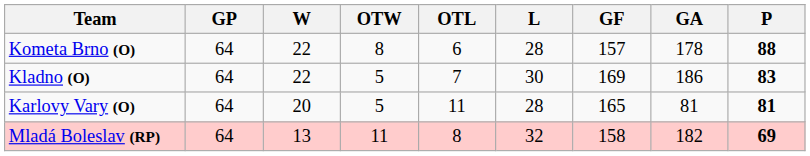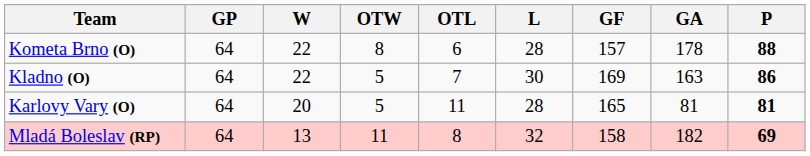Kladno (O) | GA: 186 -> 163
Kladno (O) | P: 83 -> 86
